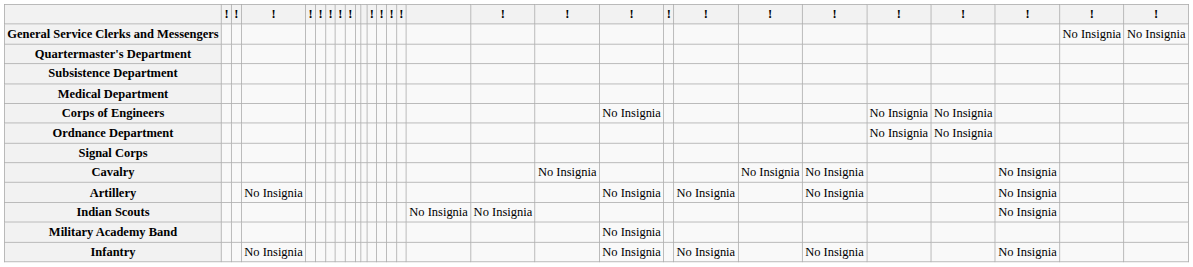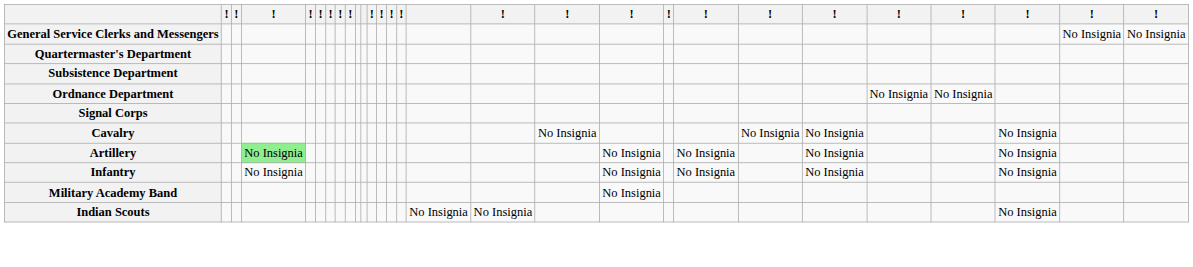- row: Medical Department
- row: Corps of Engineers | No Insignia | No Insignia | No Insignia
Artillery | column 4: no background -> lightgreen background
rows swapped: Infantry <-> Indian Scouts
